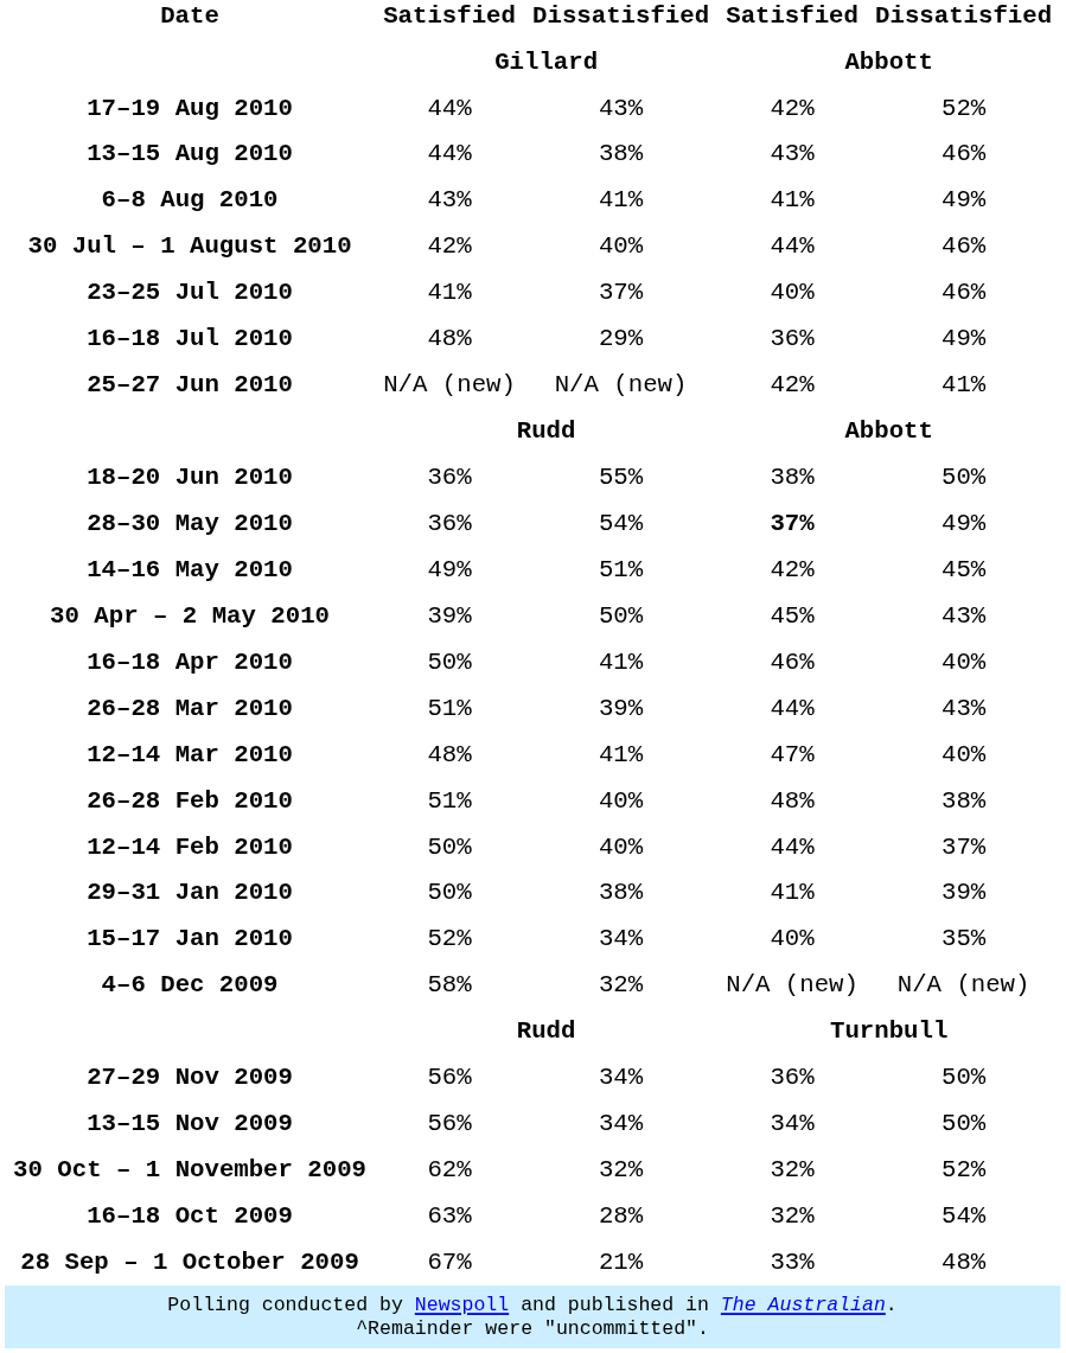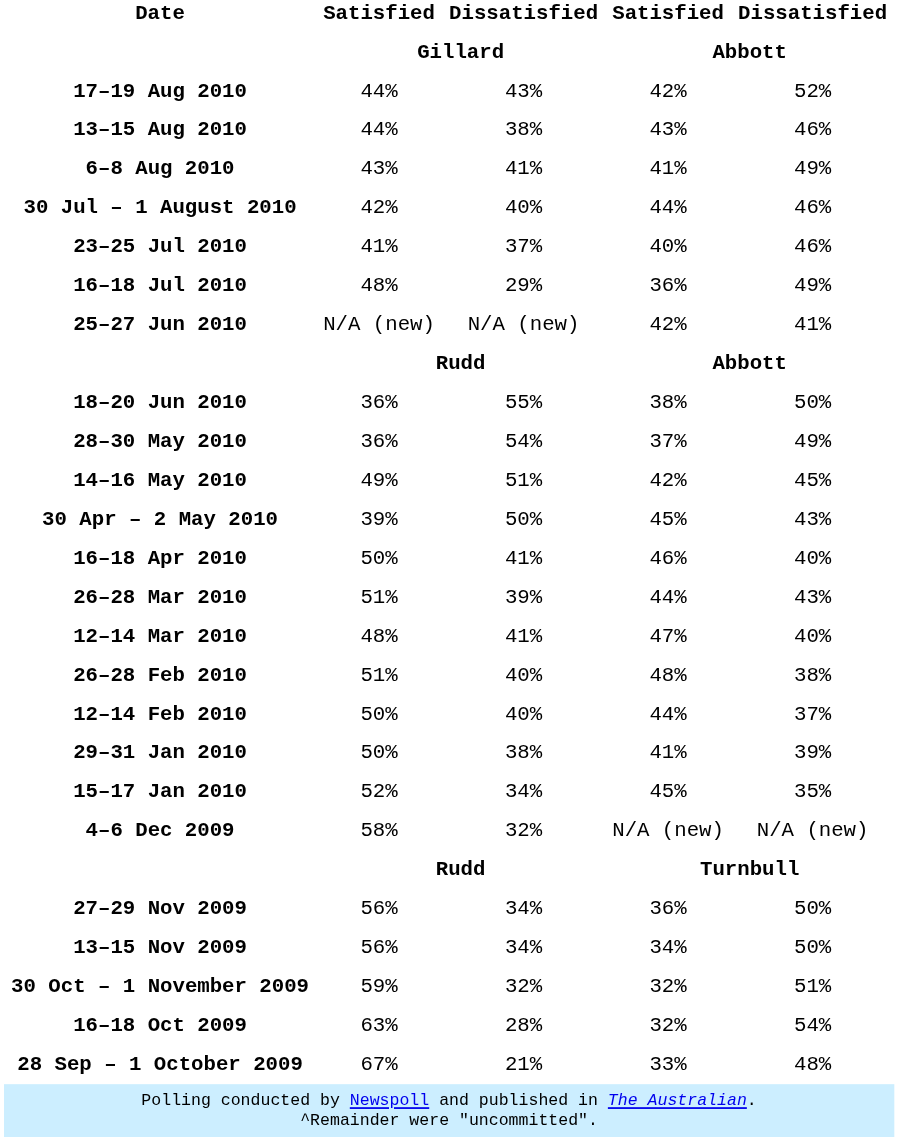28–30 May 2010 | Satisfied / Abbott: bold -> normal
15–17 Jan 2010 | Satisfied / Abbott: 40% -> 45%
30 Oct – 1 November 2009 | Satisfied / Gillard: 62% -> 59%
30 Oct – 1 November 2009 | Dissatisfied / Abbott: 52% -> 51%
